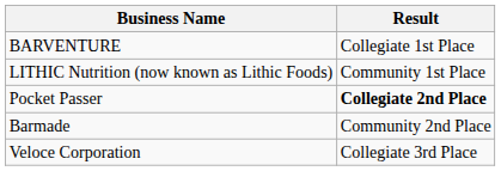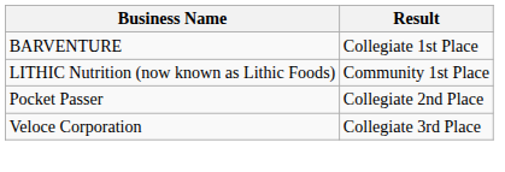Pocket Passer | Result: bold -> normal
- row: Barmade | Community 2nd Place
